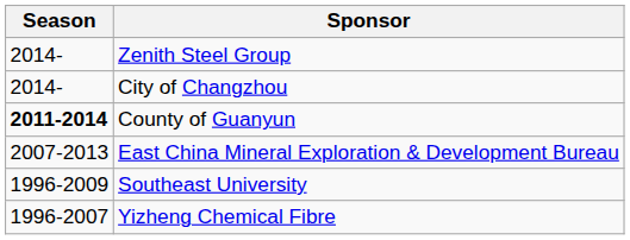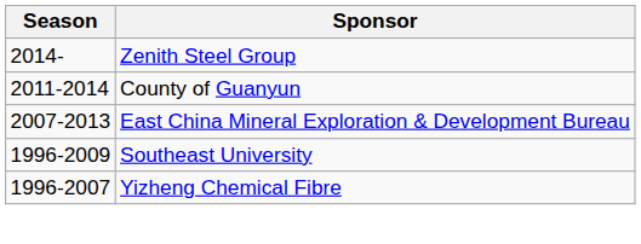- row: 2014- | City of Changzhou
County of Guanyun | Season: bold -> normal
